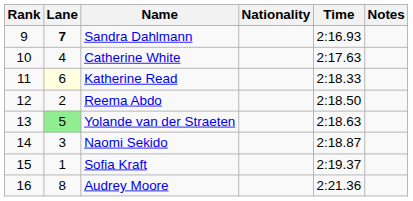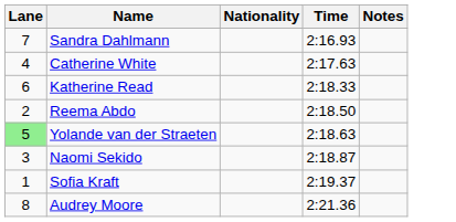- column: Rank | 9 | 10 | 11 | 12 | 13 | 14 | 15 | 16
Sandra Dahlmann | Lane: bold -> normal
Katherine Read | Lane: lightyellow background -> no background
